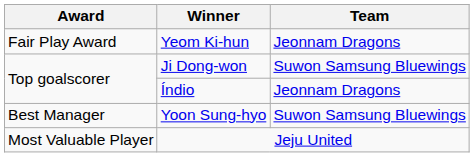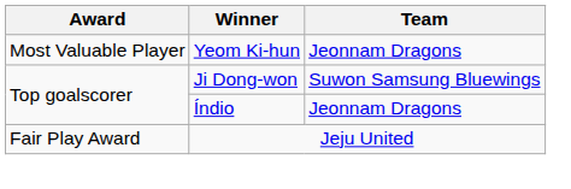Yeom Ki-hun | Award: Fair Play Award -> Most Valuable Player
- row: Best Manager | Yoon Sung-hyo | Suwon Samsung Bluewings
Jeju United | Award: Most Valuable Player -> Fair Play Award
